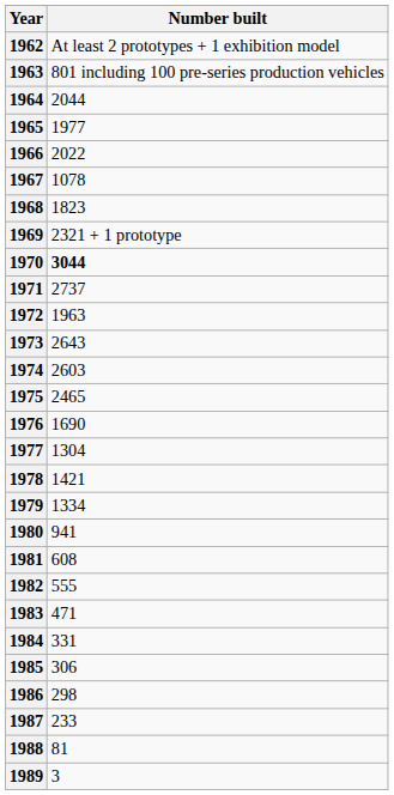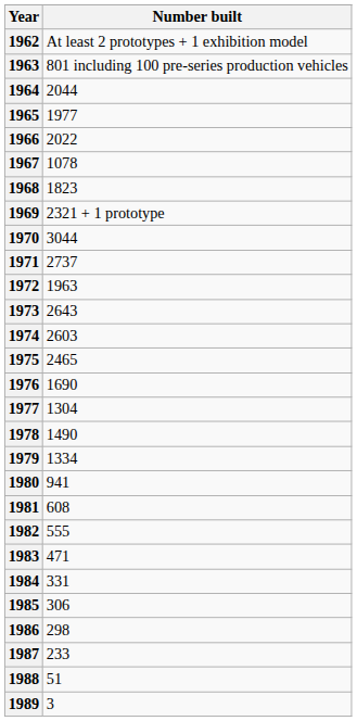1970 | Number built: bold -> normal
1978 | Number built: 1421 -> 1490
1988 | Number built: 81 -> 51
